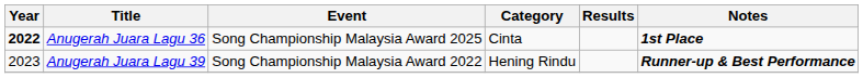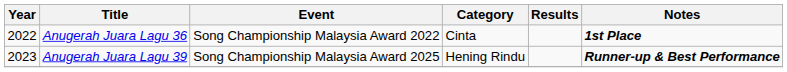Anugerah Juara Lagu 36 | Year: bold -> normal
Anugerah Juara Lagu 36 | Event: Song Championship Malaysia Award 2025 -> Song Championship Malaysia Award 2022
Anugerah Juara Lagu 39 | Event: Song Championship Malaysia Award 2022 -> Song Championship Malaysia Award 2025
